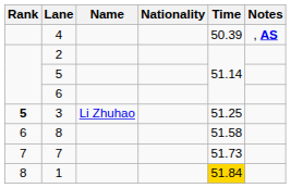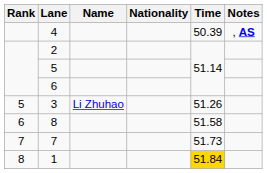3 | Rank: bold -> normal
3 | Time: 51.25 -> 51.26
